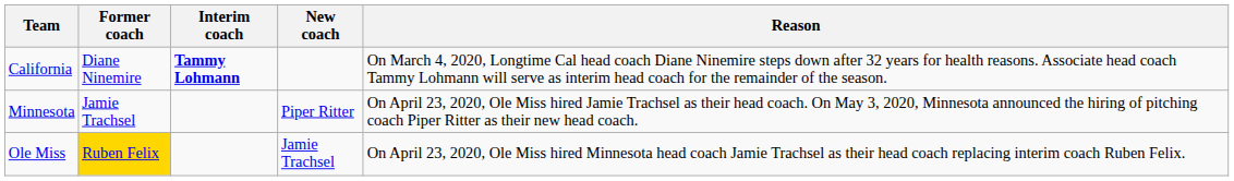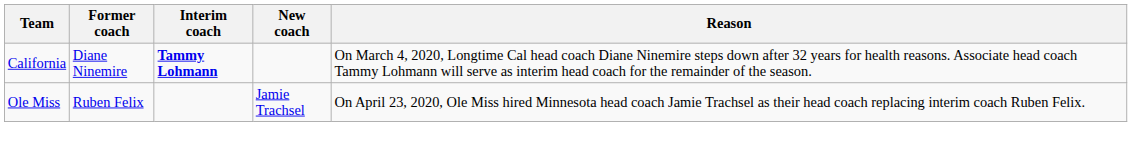- row: Minnesota | Jamie Trachsel | Piper Ritter | On April 23, 2020, Ole Miss hired Jamie Trachsel as their head coach. On May 3, 2020, Minnesota announced the hiring of pitching coach Piper Ritter as their new head coach.
Ole Miss | Former coach: gold background -> no background
